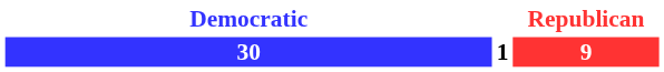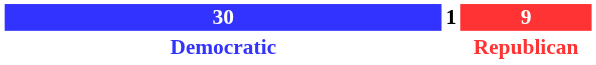rows swapped: 30 <-> Democratic
